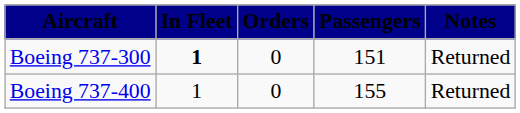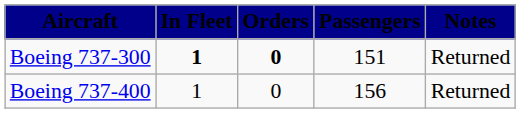Boeing 737-300 | Orders: normal -> bold
Boeing 737-400 | Passengers: 155 -> 156
